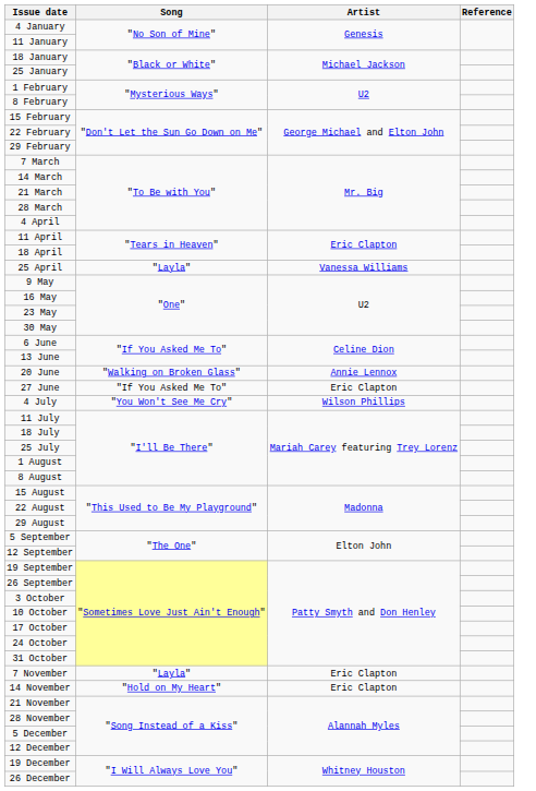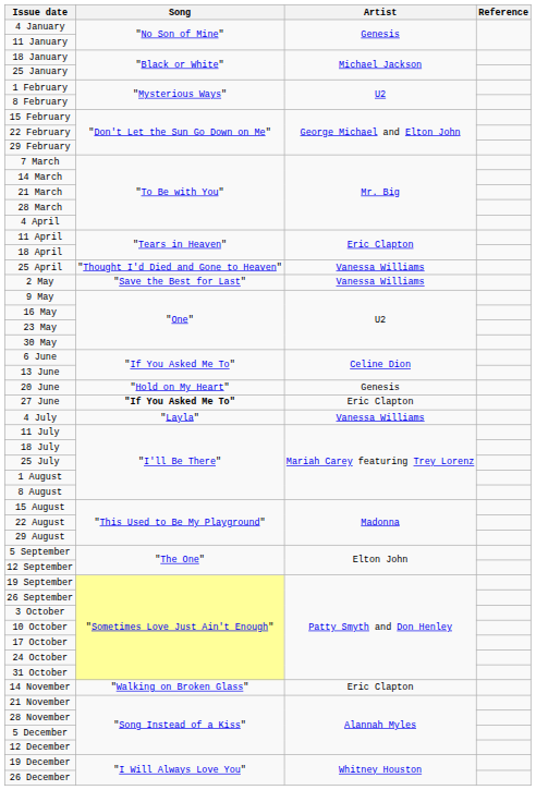25 April | Song: "Layla" -> "Thought I'd Died and Gone to Heaven"
+ row: 2 May | "Save the Best for Last" | Vanessa Williams
20 June | Song: "Walking on Broken Glass" -> "Hold on My Heart"
20 June | Artist: Annie Lennox -> Genesis
27 June | Song: normal -> bold
4 July | Song: "You Won't See Me Cry" -> "Layla"
4 July | Artist: Wilson Phillips -> Vanessa Williams
- row: 7 November | "Layla" | Eric Clapton
14 November | Song: "Hold on My Heart" -> "Walking on Broken Glass"
